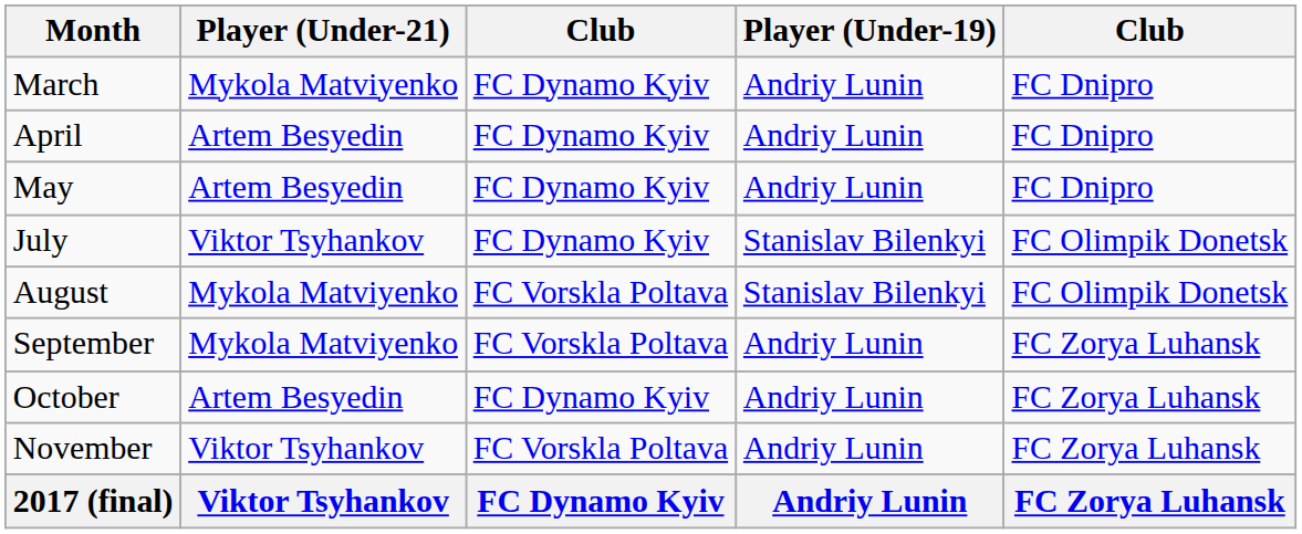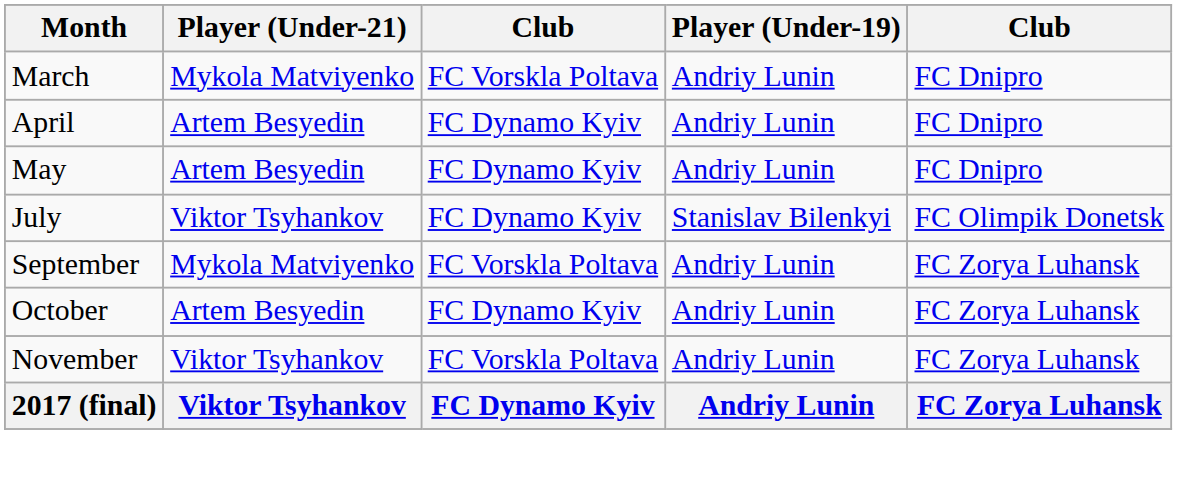March | column 3: FC Dynamo Kyiv -> FC Vorskla Poltava
- row: August | Mykola Matviyenko | FC Vorskla Poltava | Stanislav Bilenkyi | FC Olimpik Donetsk
